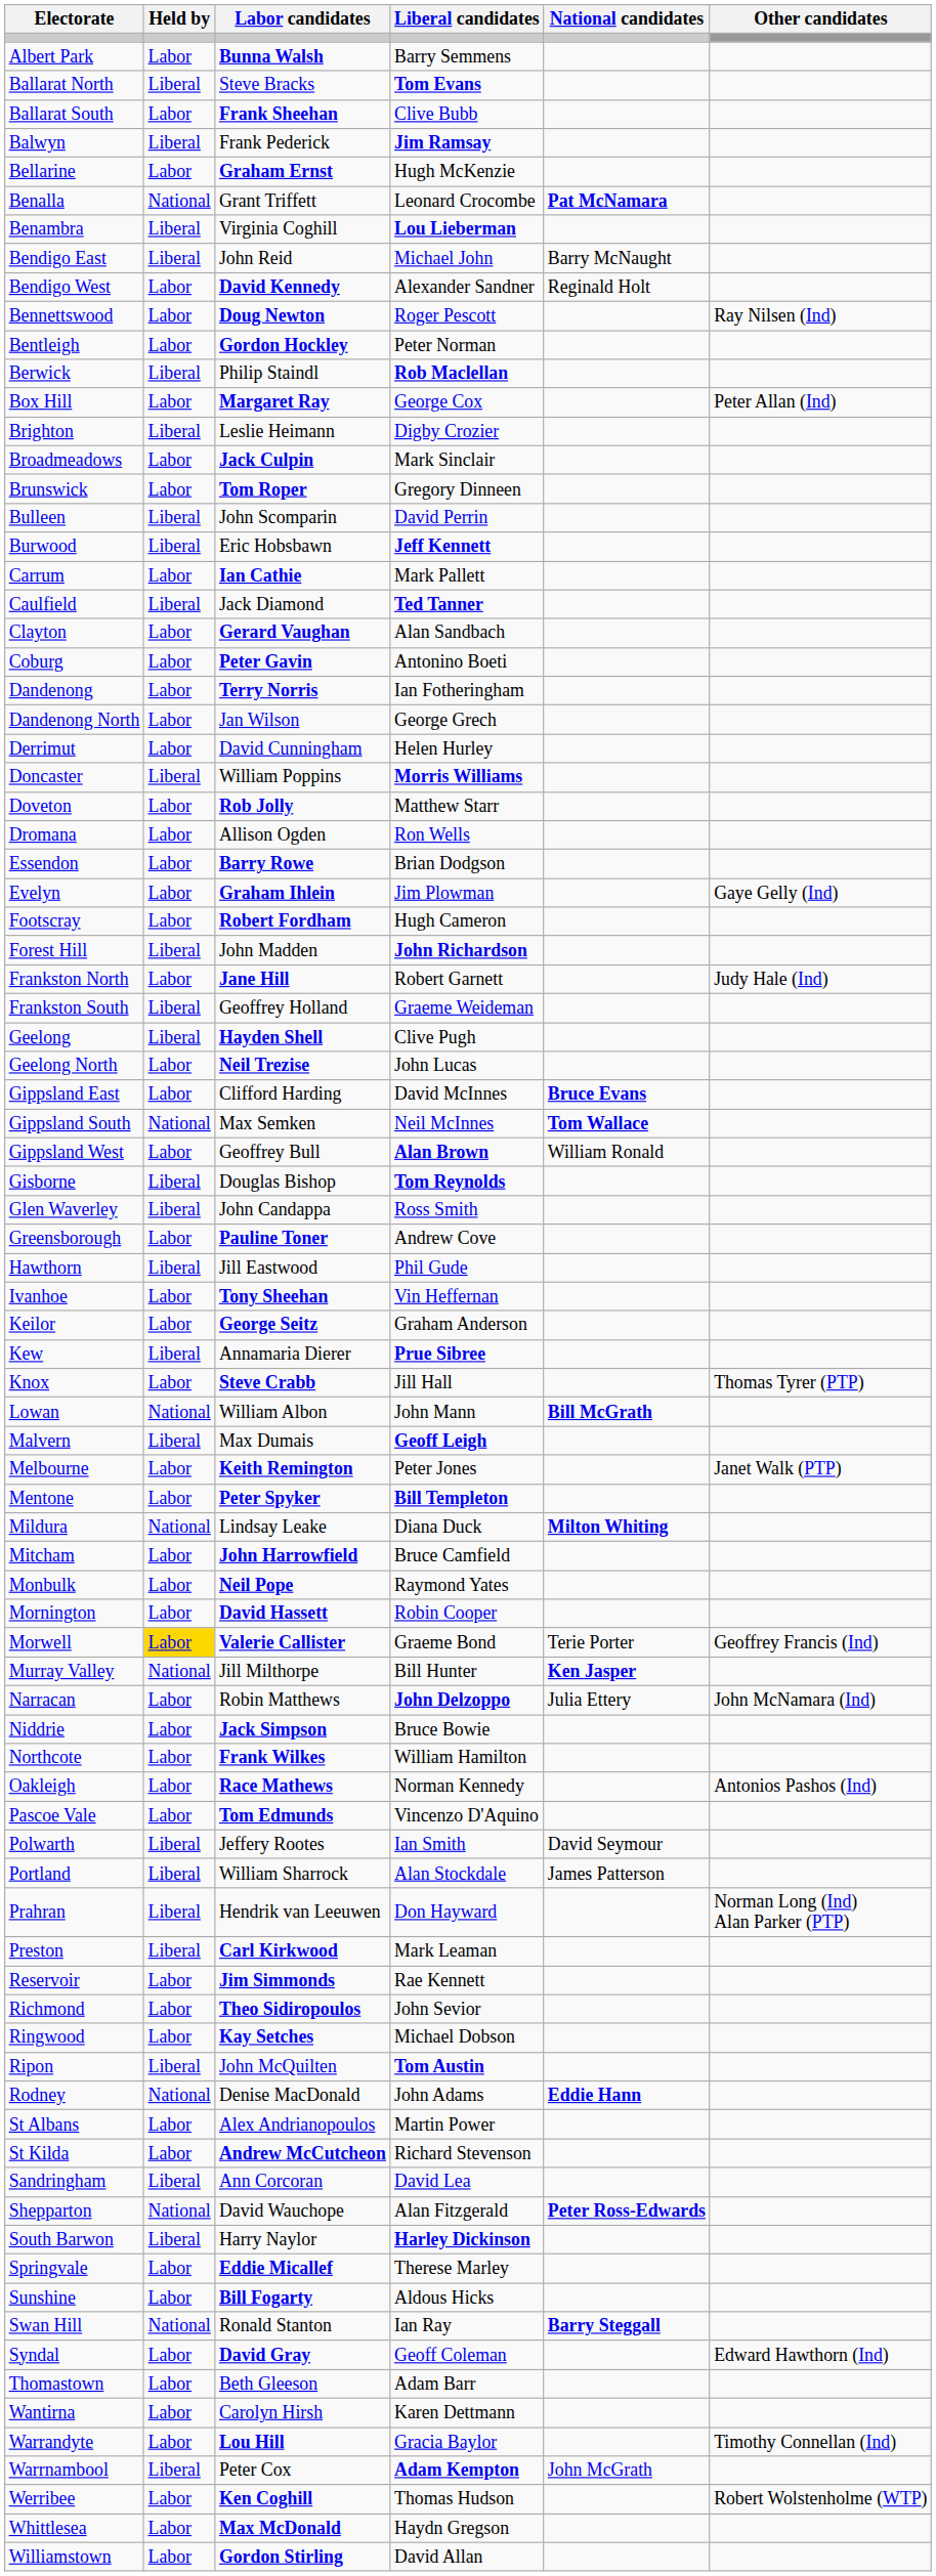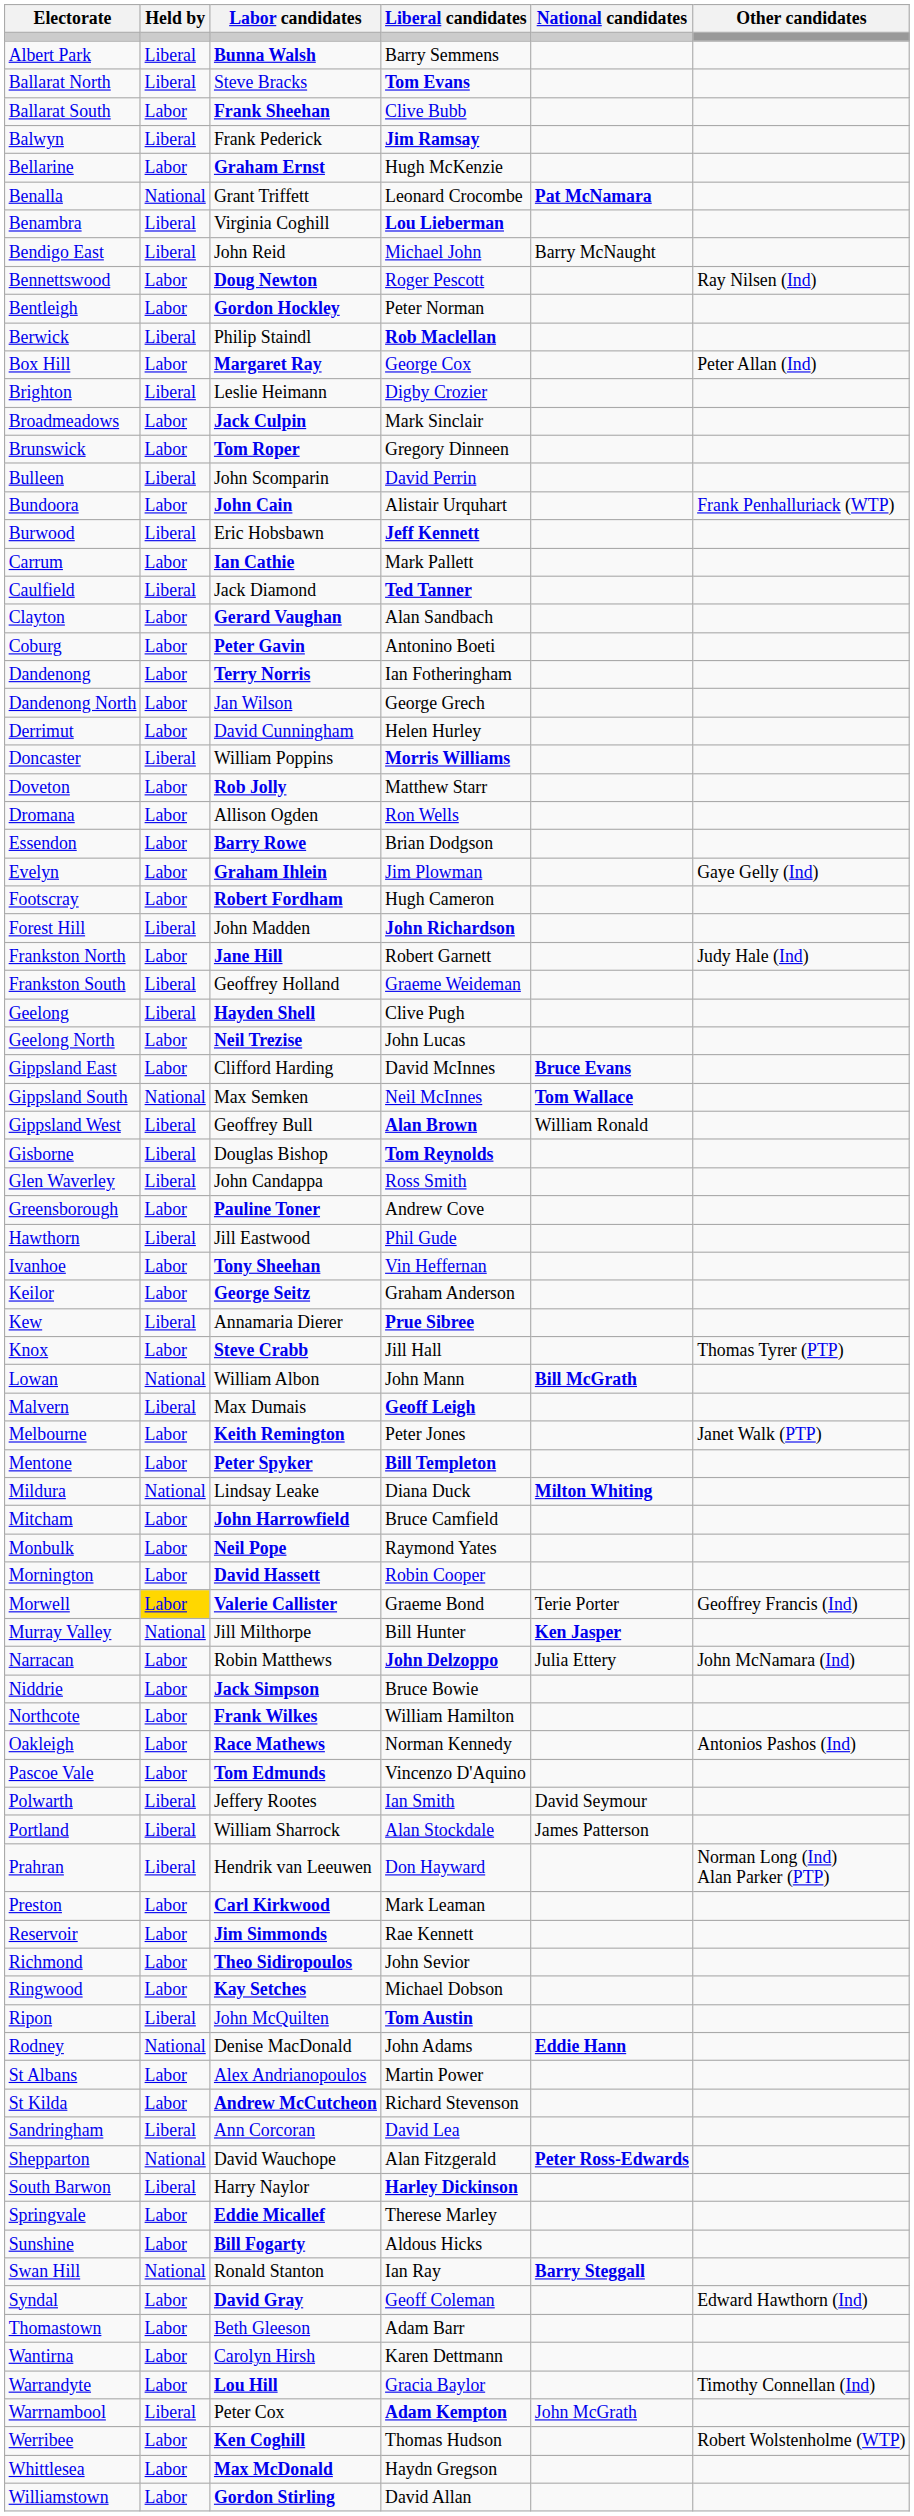Albert Park | Held by: Labor -> Liberal
- row: Bendigo West | Labor | David Kennedy | Alexander Sandner | Reginald Holt
+ row: Bundoora | Labor | John Cain | Alistair Urquhart | Frank Penhalluriack (WTP)
Gippsland West | Held by: Labor -> Liberal
Preston | Held by: Liberal -> Labor
